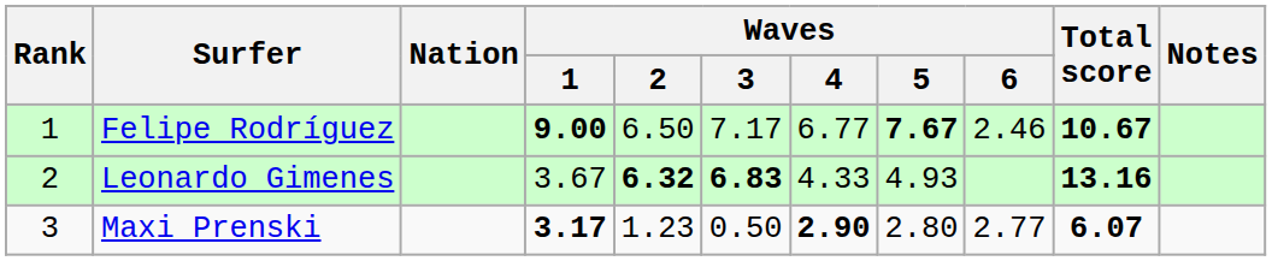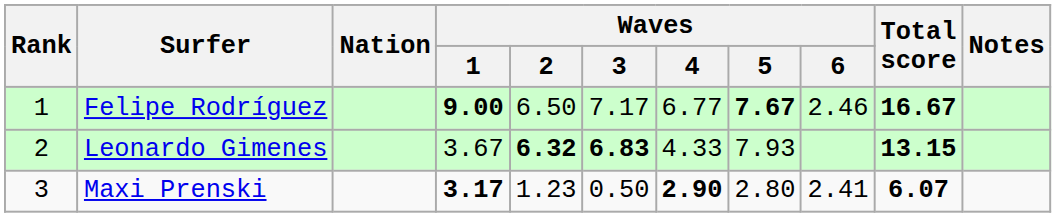Felipe Rodríguez | Total score: 10.67 -> 16.67
Leonardo Gimenes | Waves / 5: 4.93 -> 7.93
Leonardo Gimenes | Total score: 13.16 -> 13.15
Maxi Prenski | Waves / 6: 2.77 -> 2.41
